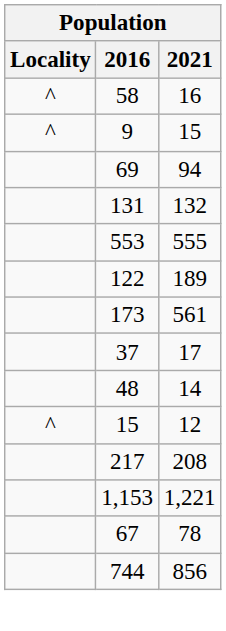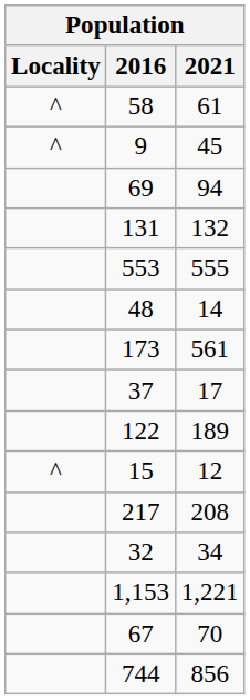58 | 2021: 16 -> 61
9 | 2021: 15 -> 45
rows swapped: 122 <-> 48
+ row: 32 | 34
67 | 2021: 78 -> 70
